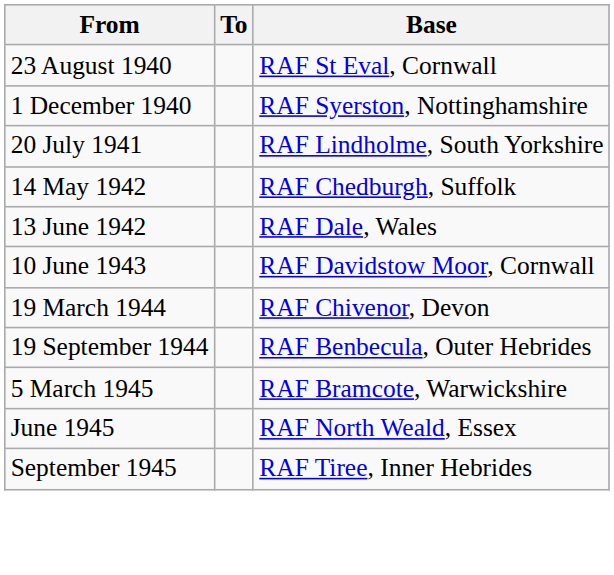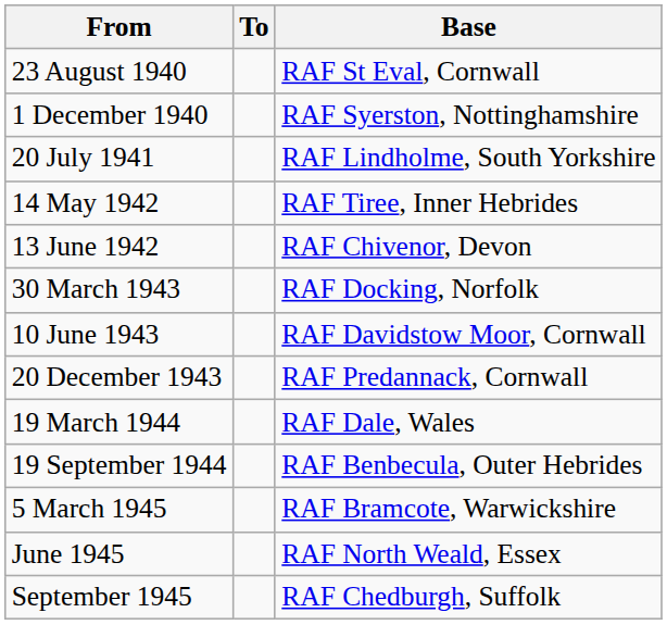14 May 1942 | Base: RAF Chedburgh, Suffolk -> RAF Tiree, Inner Hebrides
13 June 1942 | Base: RAF Dale, Wales -> RAF Chivenor, Devon
+ row: 30 March 1943 | RAF Docking, Norfolk
+ row: 20 December 1943 | RAF Predannack, Cornwall
19 March 1944 | Base: RAF Chivenor, Devon -> RAF Dale, Wales
September 1945 | Base: RAF Tiree, Inner Hebrides -> RAF Chedburgh, Suffolk
